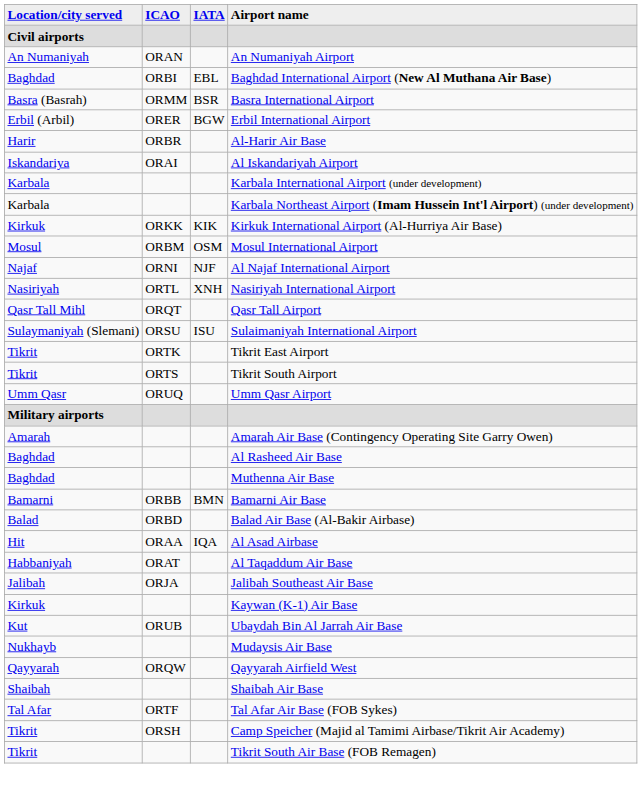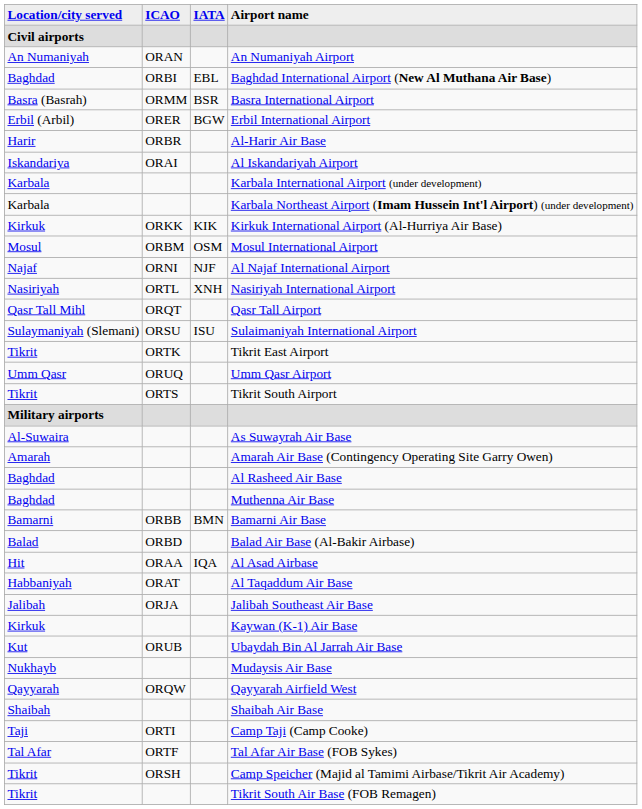rows swapped: Tikrit South Airport <-> Umm Qasr Airport
+ row: Al-Suwaira | As Suwayrah Air Base
+ row: Taji | ORTI | Camp Taji (Camp Cooke)
